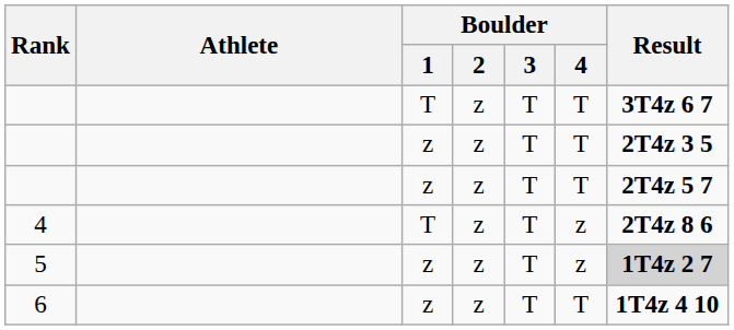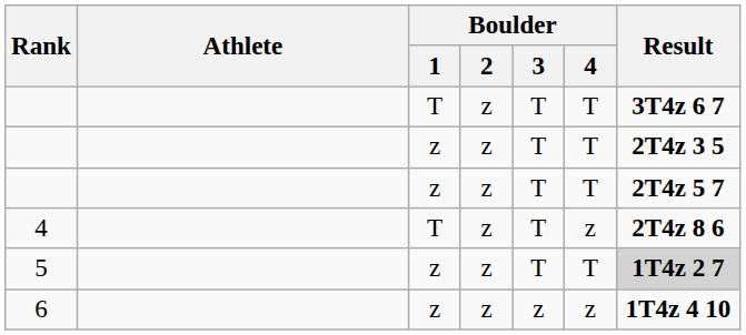5 | Boulder / 4: z -> T
6 | Boulder / 3: T -> z
6 | Boulder / 4: T -> z
